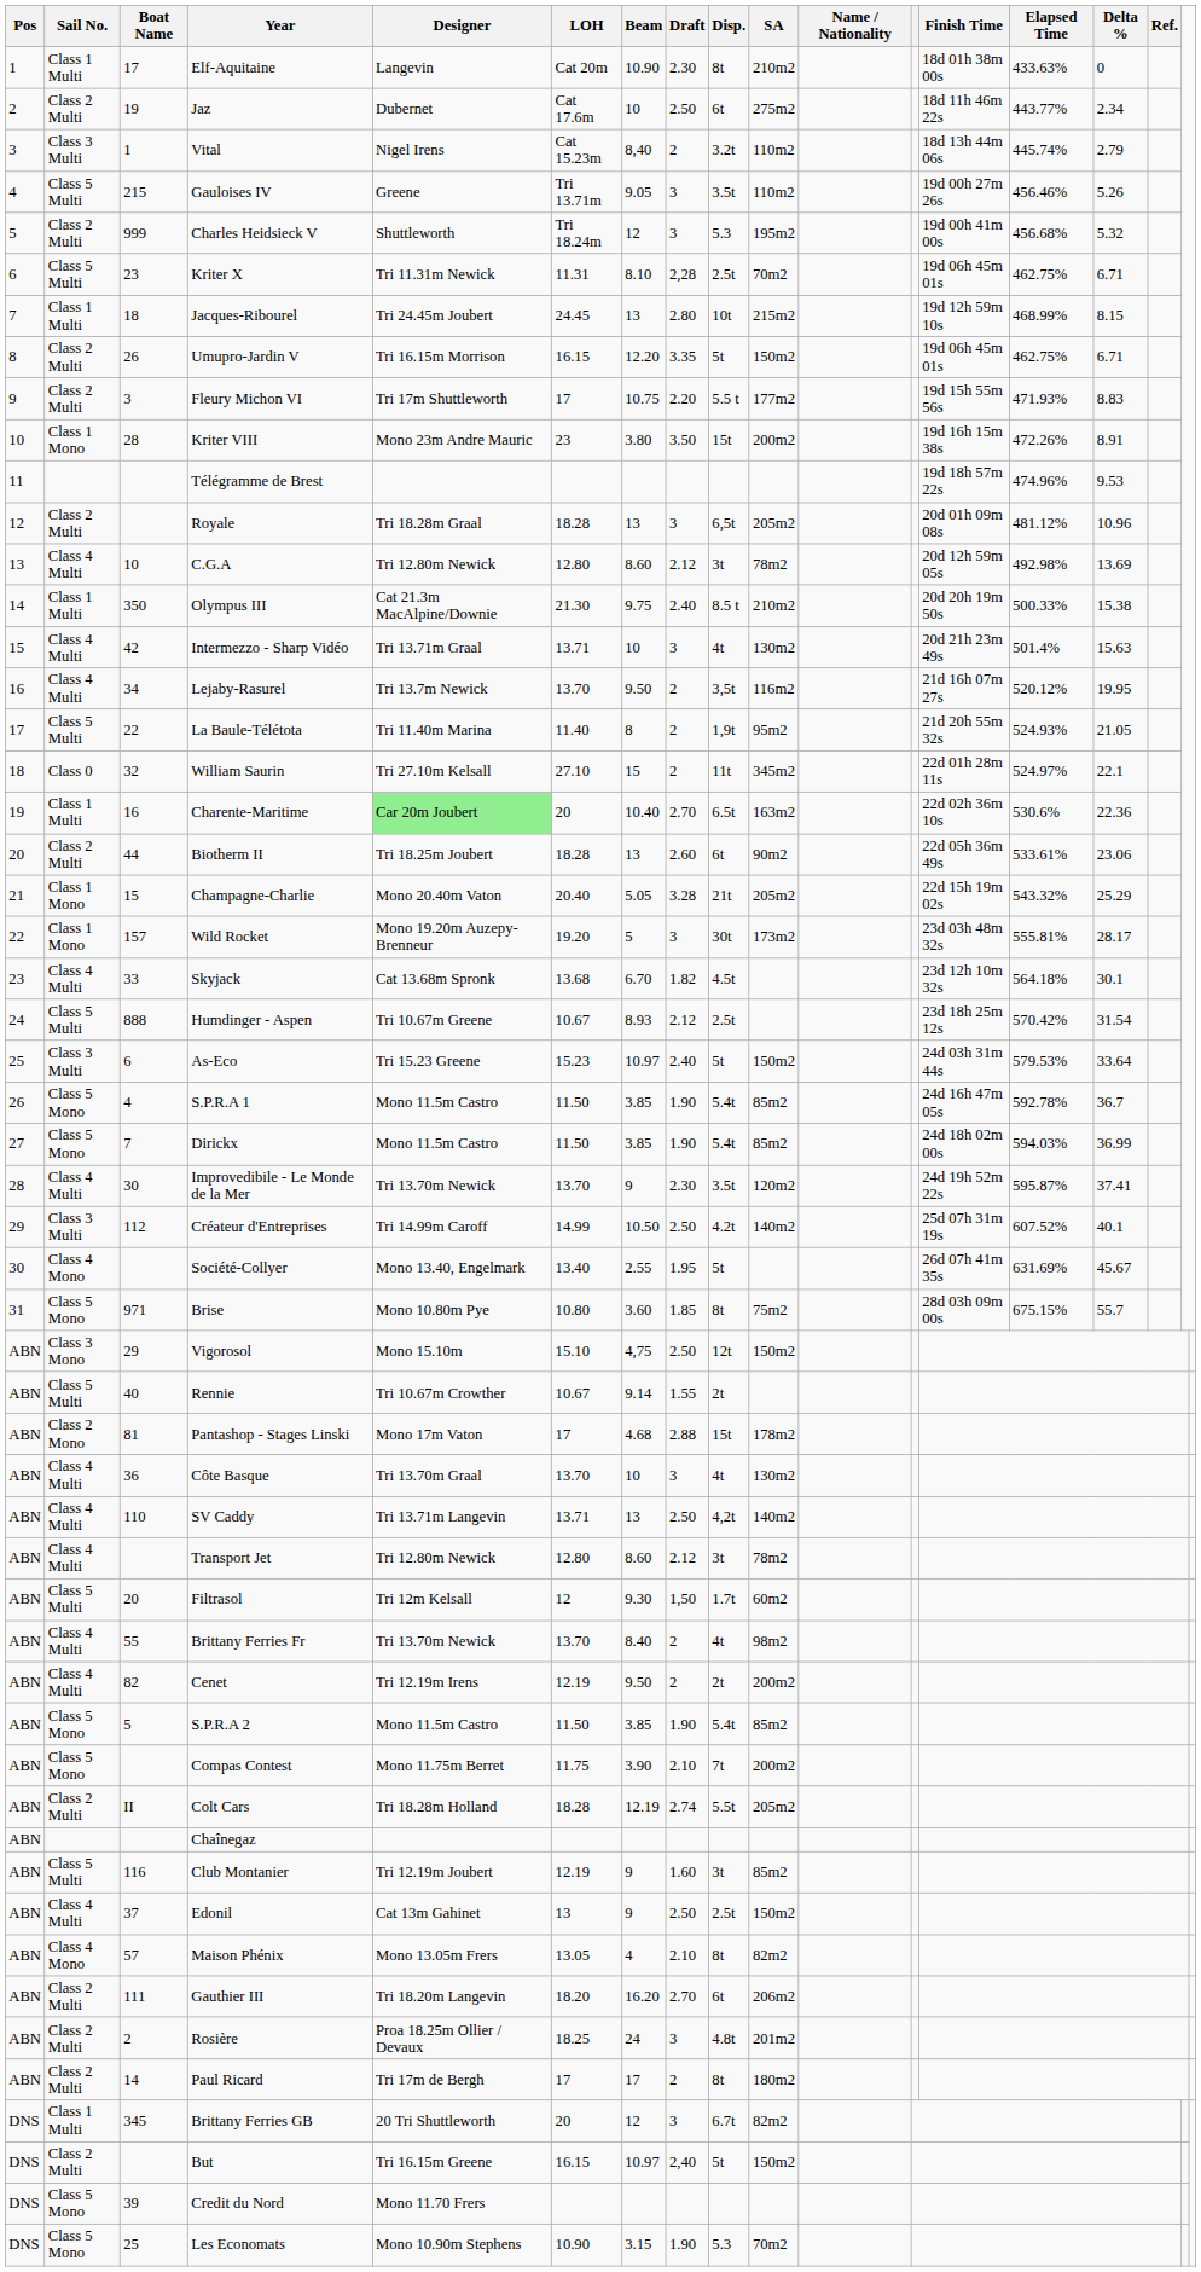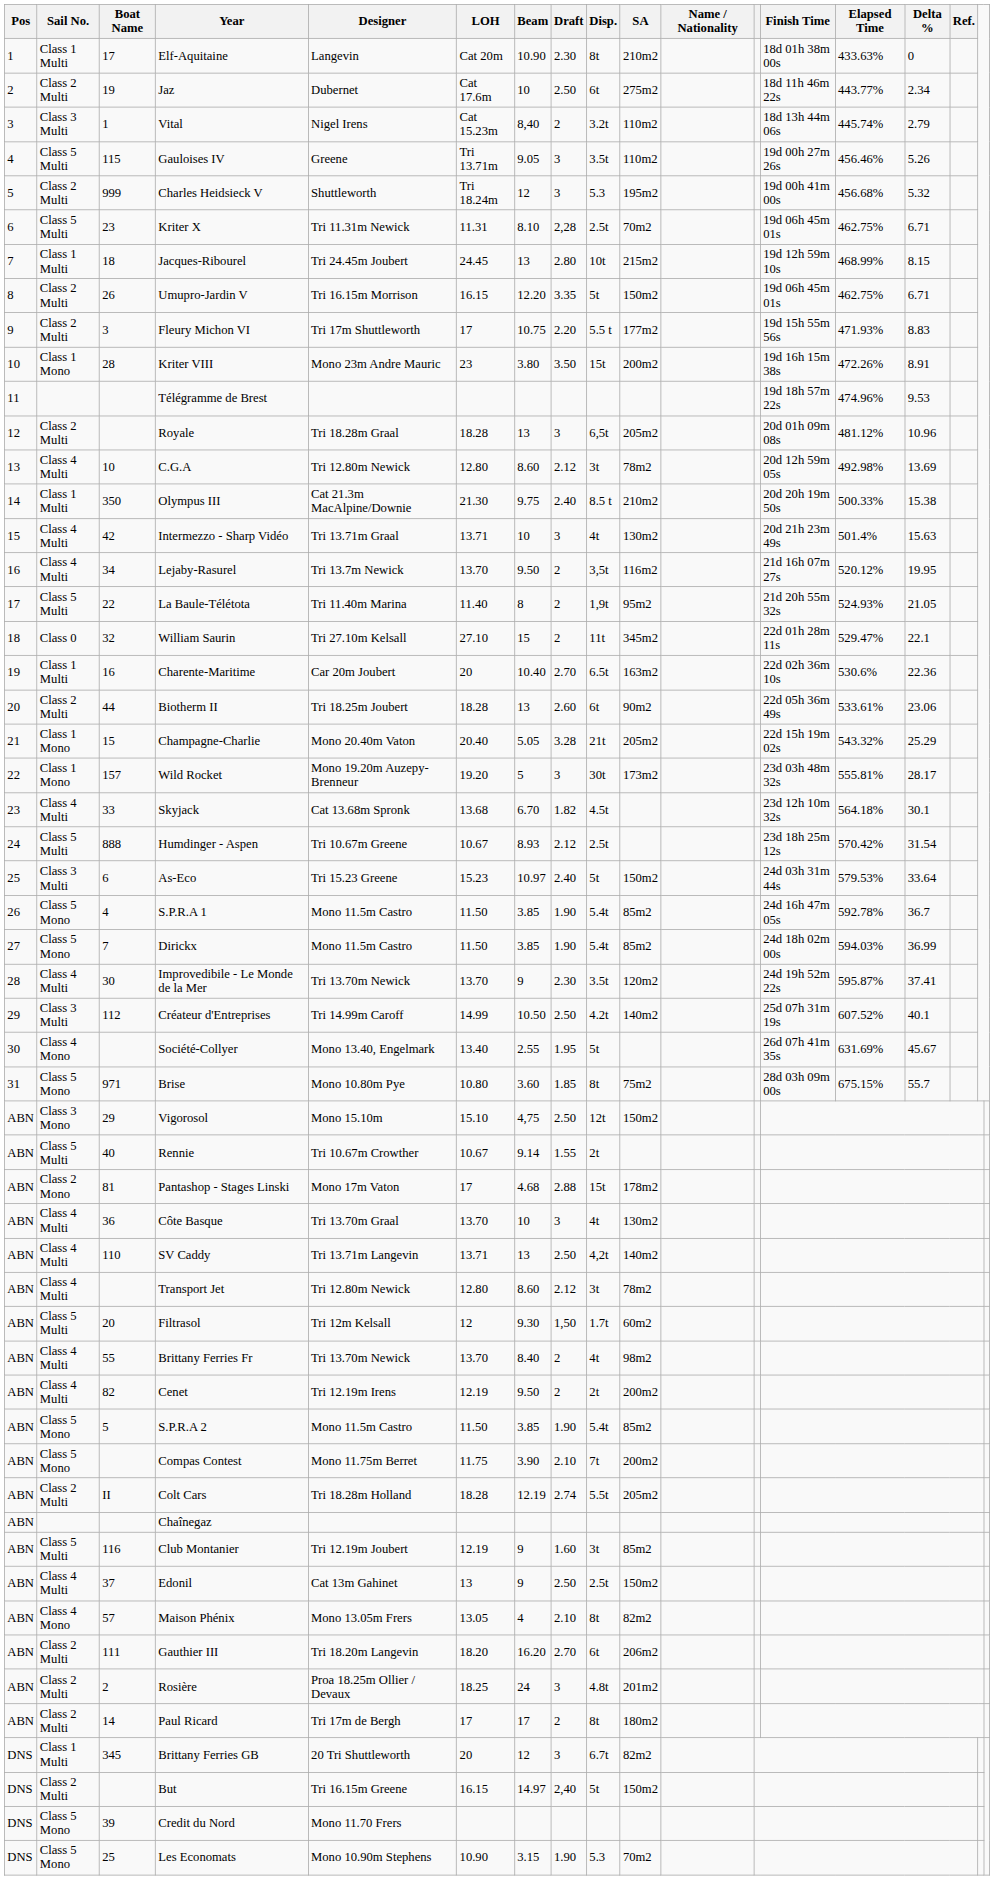Gauloises IV | Boat Name: 215 -> 115
William Saurin | Elapsed Time: 524.97% -> 529.47%
Charente-Maritime | Designer: lightgreen background -> no background
But | Beam: 10.97 -> 14.97
